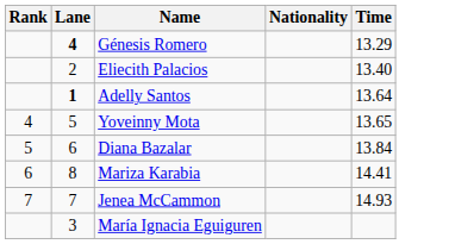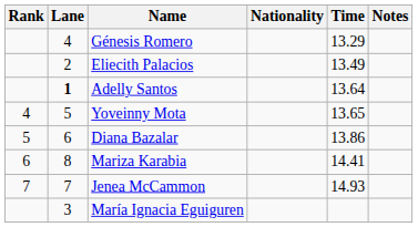+ column: Notes
Génesis Romero | Lane: bold -> normal
Eliecith Palacios | Time: 13.40 -> 13.49
Diana Bazalar | Time: 13.84 -> 13.86
